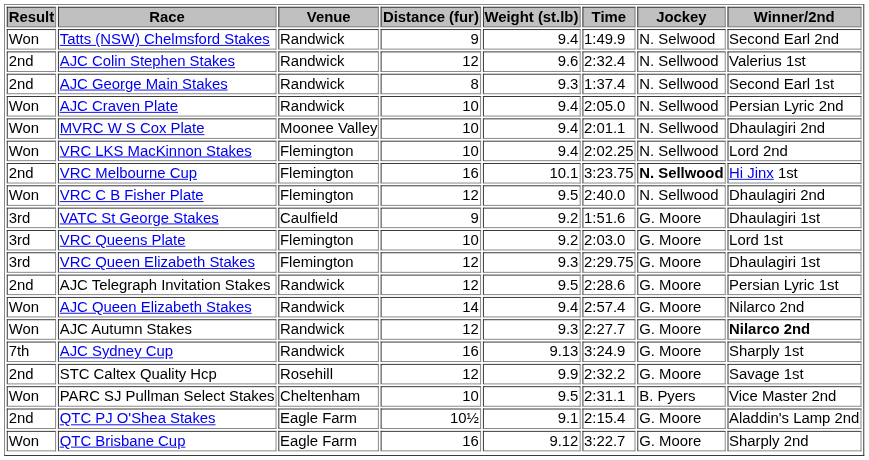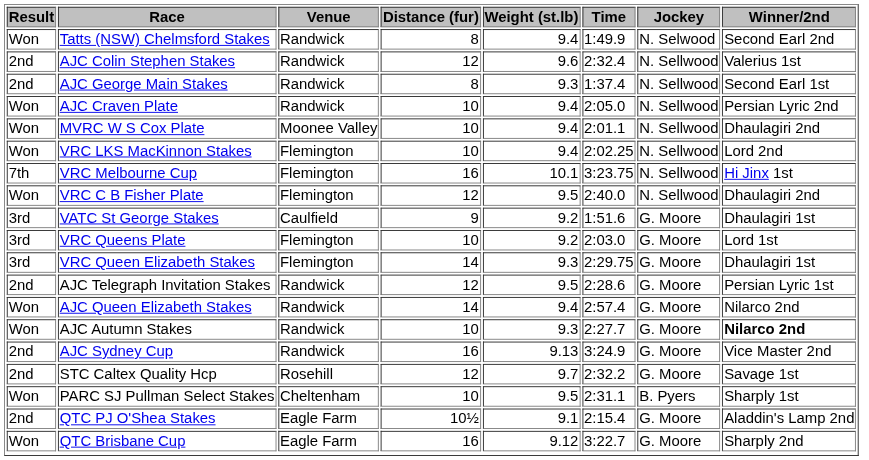Tatts (NSW) Chelmsford Stakes | Distance (fur): 9 -> 8
VRC Melbourne Cup | Result: 2nd -> 7th
VRC Melbourne Cup | Jockey: bold -> normal
VRC Queen Elizabeth Stakes | Distance (fur): 12 -> 14
AJC Autumn Stakes | Distance (fur): 12 -> 10
AJC Sydney Cup | Result: 7th -> 2nd
AJC Sydney Cup | Winner/2nd: Sharply 1st -> Vice Master 2nd
STC Caltex Quality Hcp | Weight (st.lb): 9.9 -> 9.7
PARC SJ Pullman Select Stakes | Winner/2nd: Vice Master 2nd -> Sharply 1st
